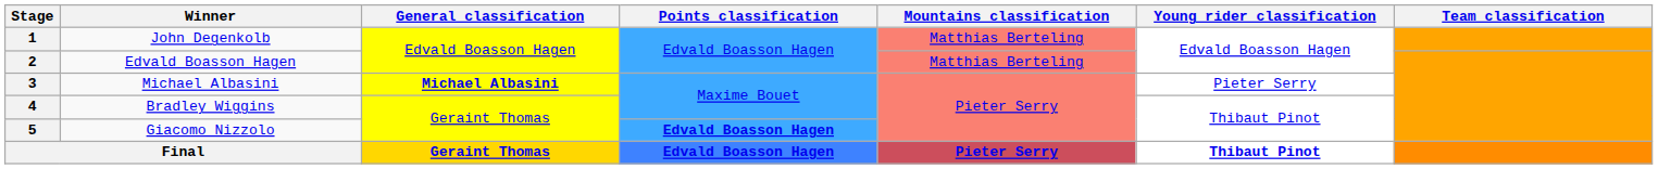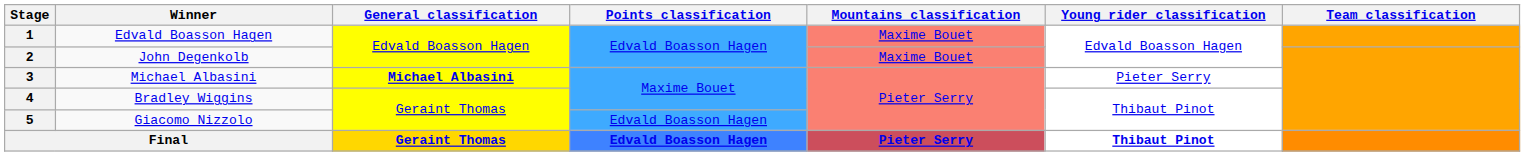1 | Winner: John Degenkolb -> Edvald Boasson Hagen
1 | Mountains classification: Matthias Berteling -> Maxime Bouet
2 | Winner: Edvald Boasson Hagen -> John Degenkolb
2 | Mountains classification: Matthias Berteling -> Maxime Bouet
5 | Points classification: bold -> normal
